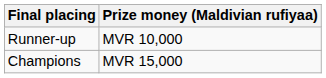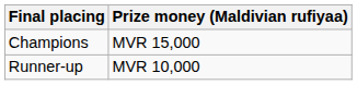rows swapped: Champions <-> Runner-up
